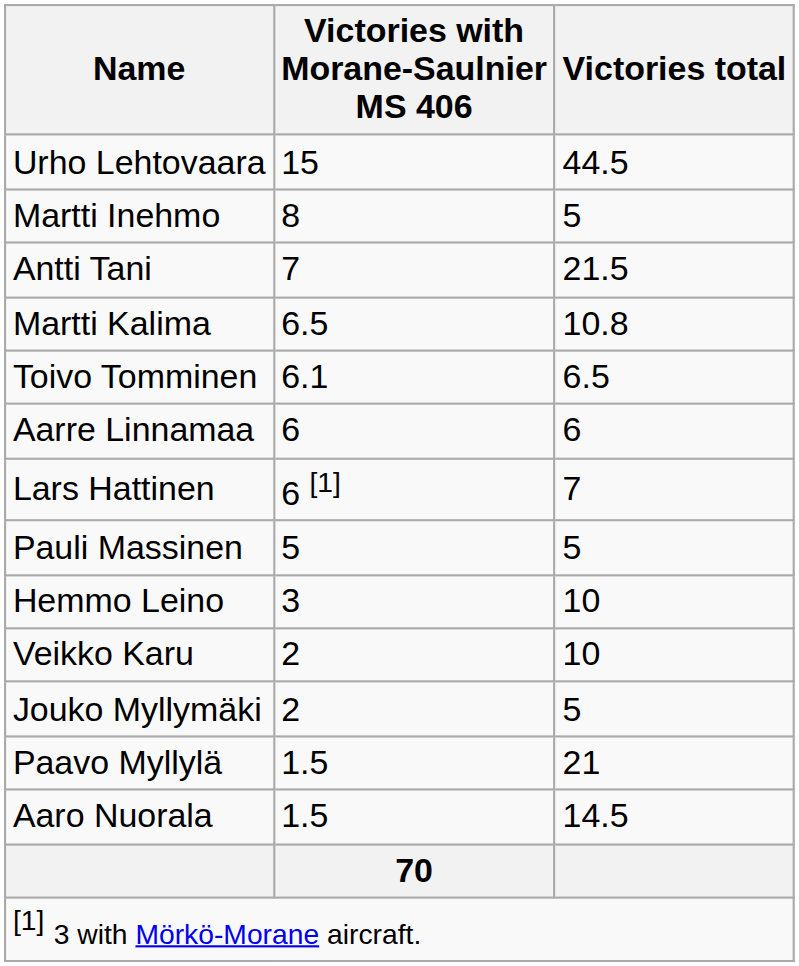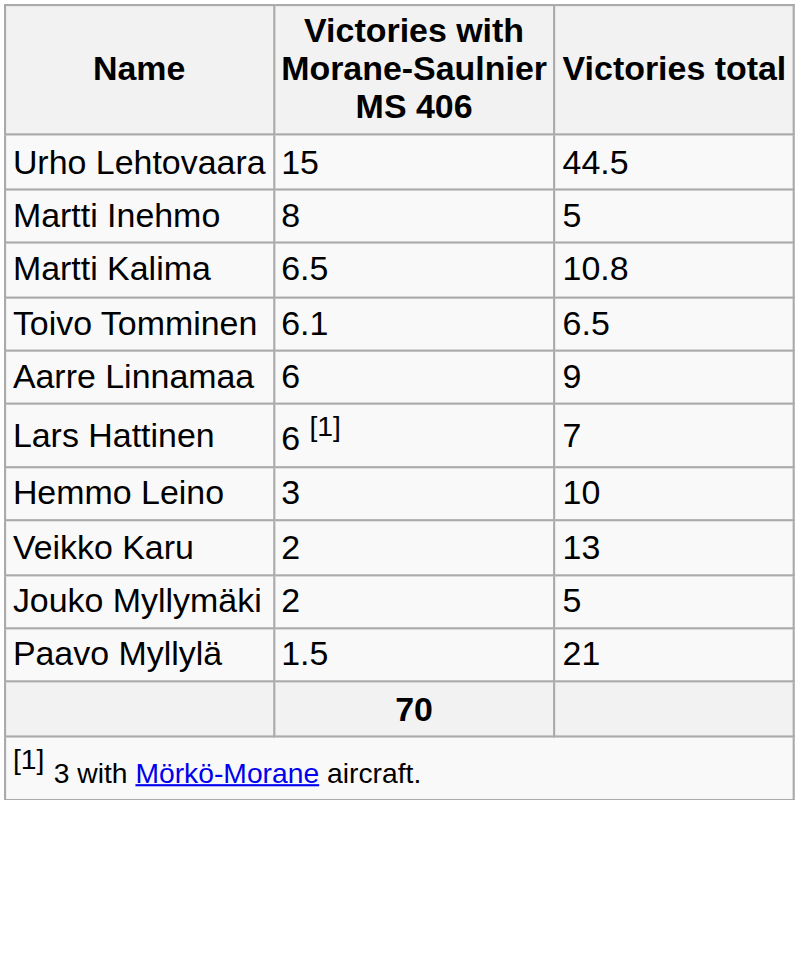- row: Antti Tani | 7 | 21.5
Aarre Linnamaa | Victories total: 6 -> 9
- row: Pauli Massinen | 5 | 5
Veikko Karu | Victories total: 10 -> 13
- row: Aaro Nuorala | 1.5 | 14.5
